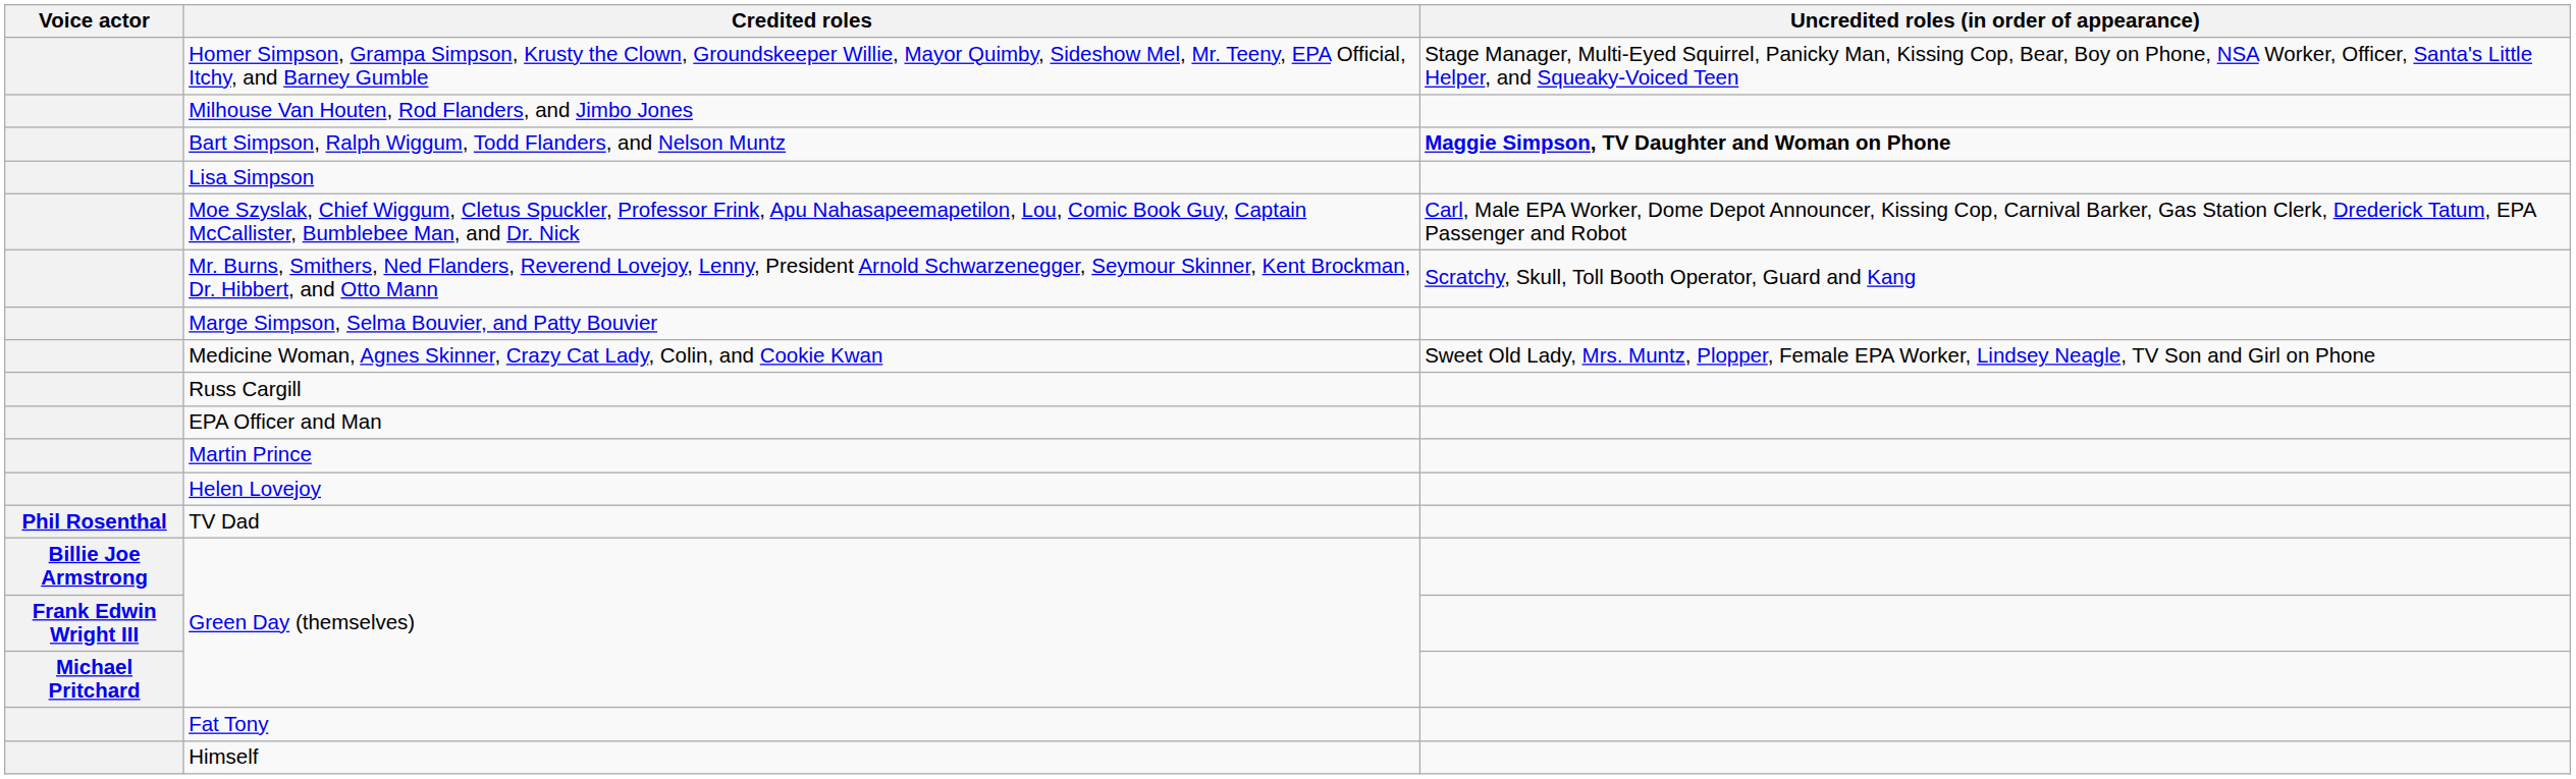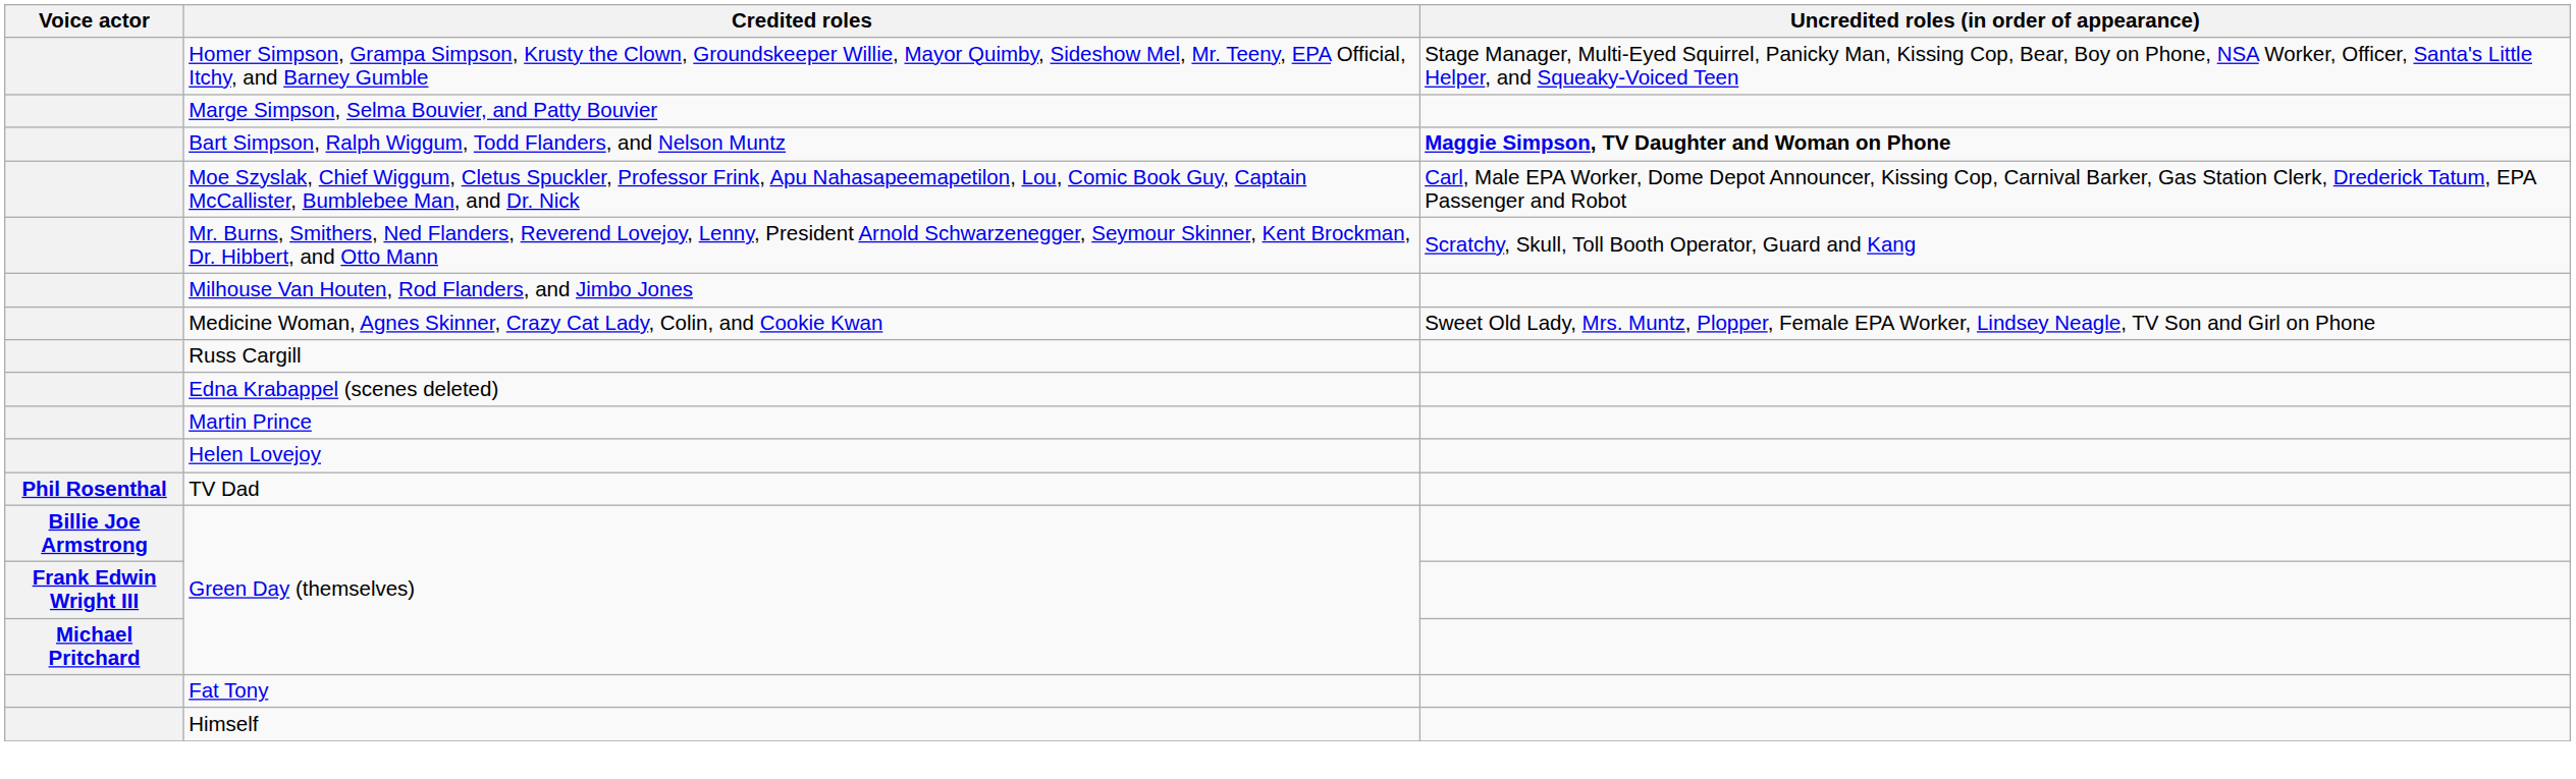rows swapped: Marge Simpson, Selma Bouvier, and Patty Bouvier <-> Milhouse Van Houten, Rod Flanders, and Jimbo Jones
- row: Lisa Simpson
- row: EPA Officer and Man
+ row: Edna Krabappel (scenes deleted)
